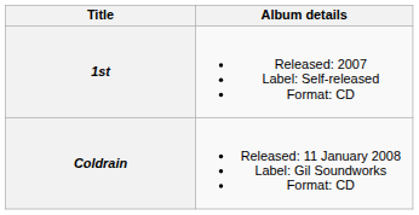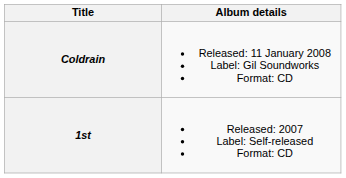rows swapped: 1st <-> Coldrain
